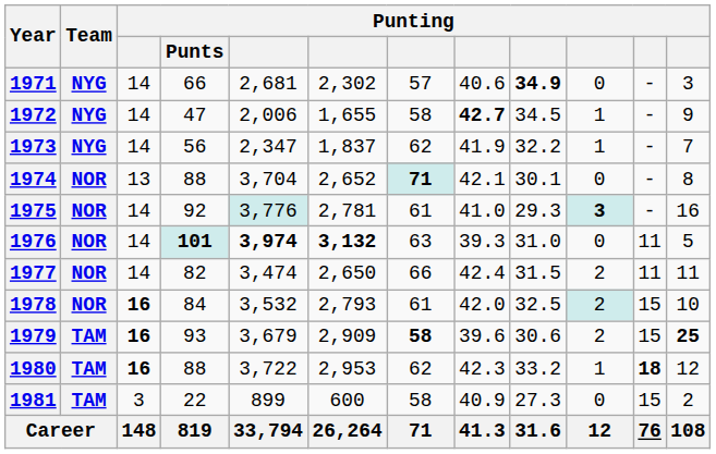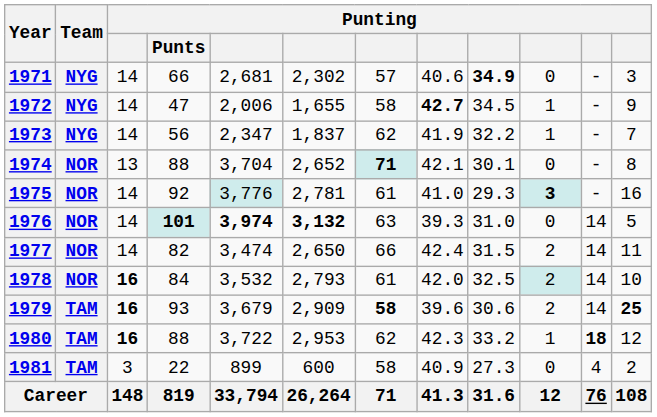1976 | column 11: 11 -> 14
1977 | column 11: 11 -> 14
1978 | column 11: 15 -> 14
1979 | column 11: 15 -> 14
1981 | column 11: 15 -> 4
